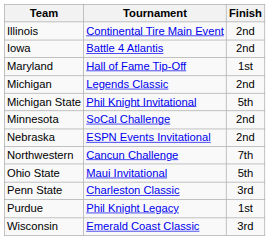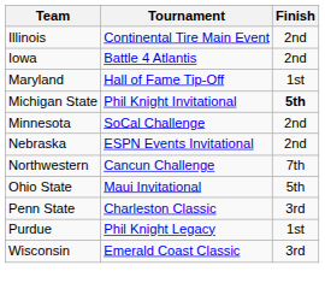- row: Michigan | Legends Classic | 2nd
Michigan State | Finish: normal -> bold
